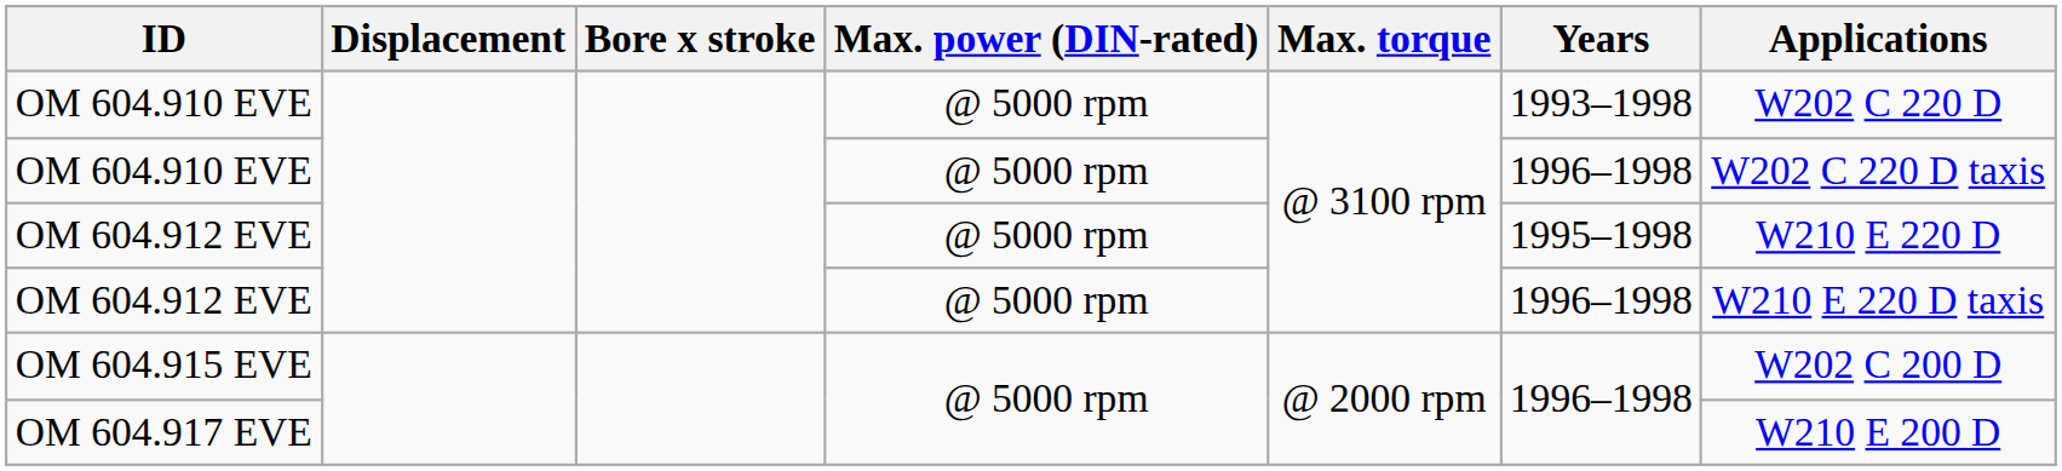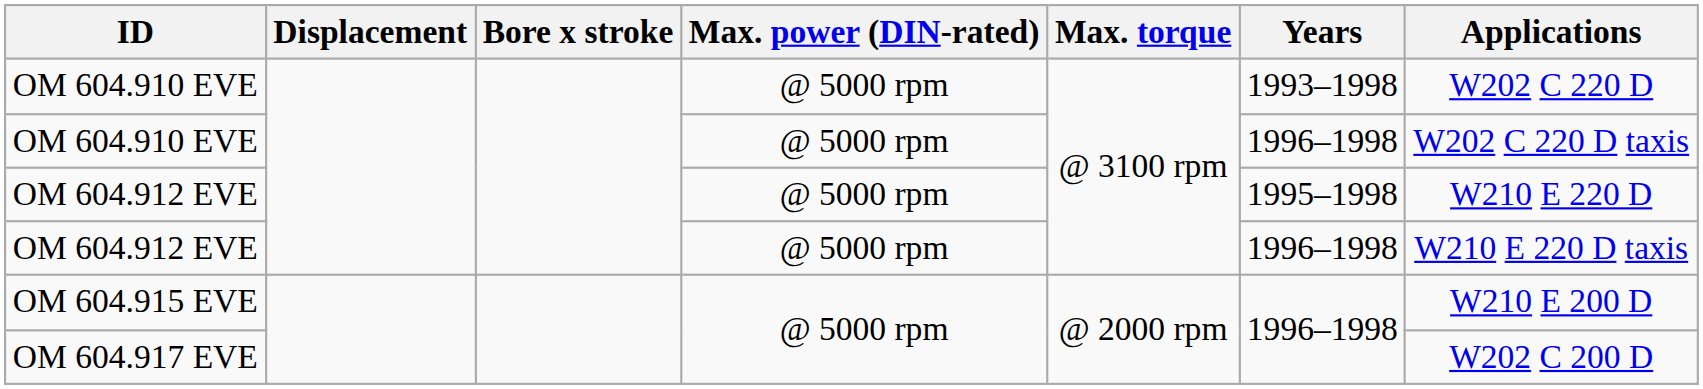OM 604.915 EVE | Applications: W202 C 200 D -> W210 E 200 D
OM 604.917 EVE | Applications: W210 E 200 D -> W202 C 200 D
